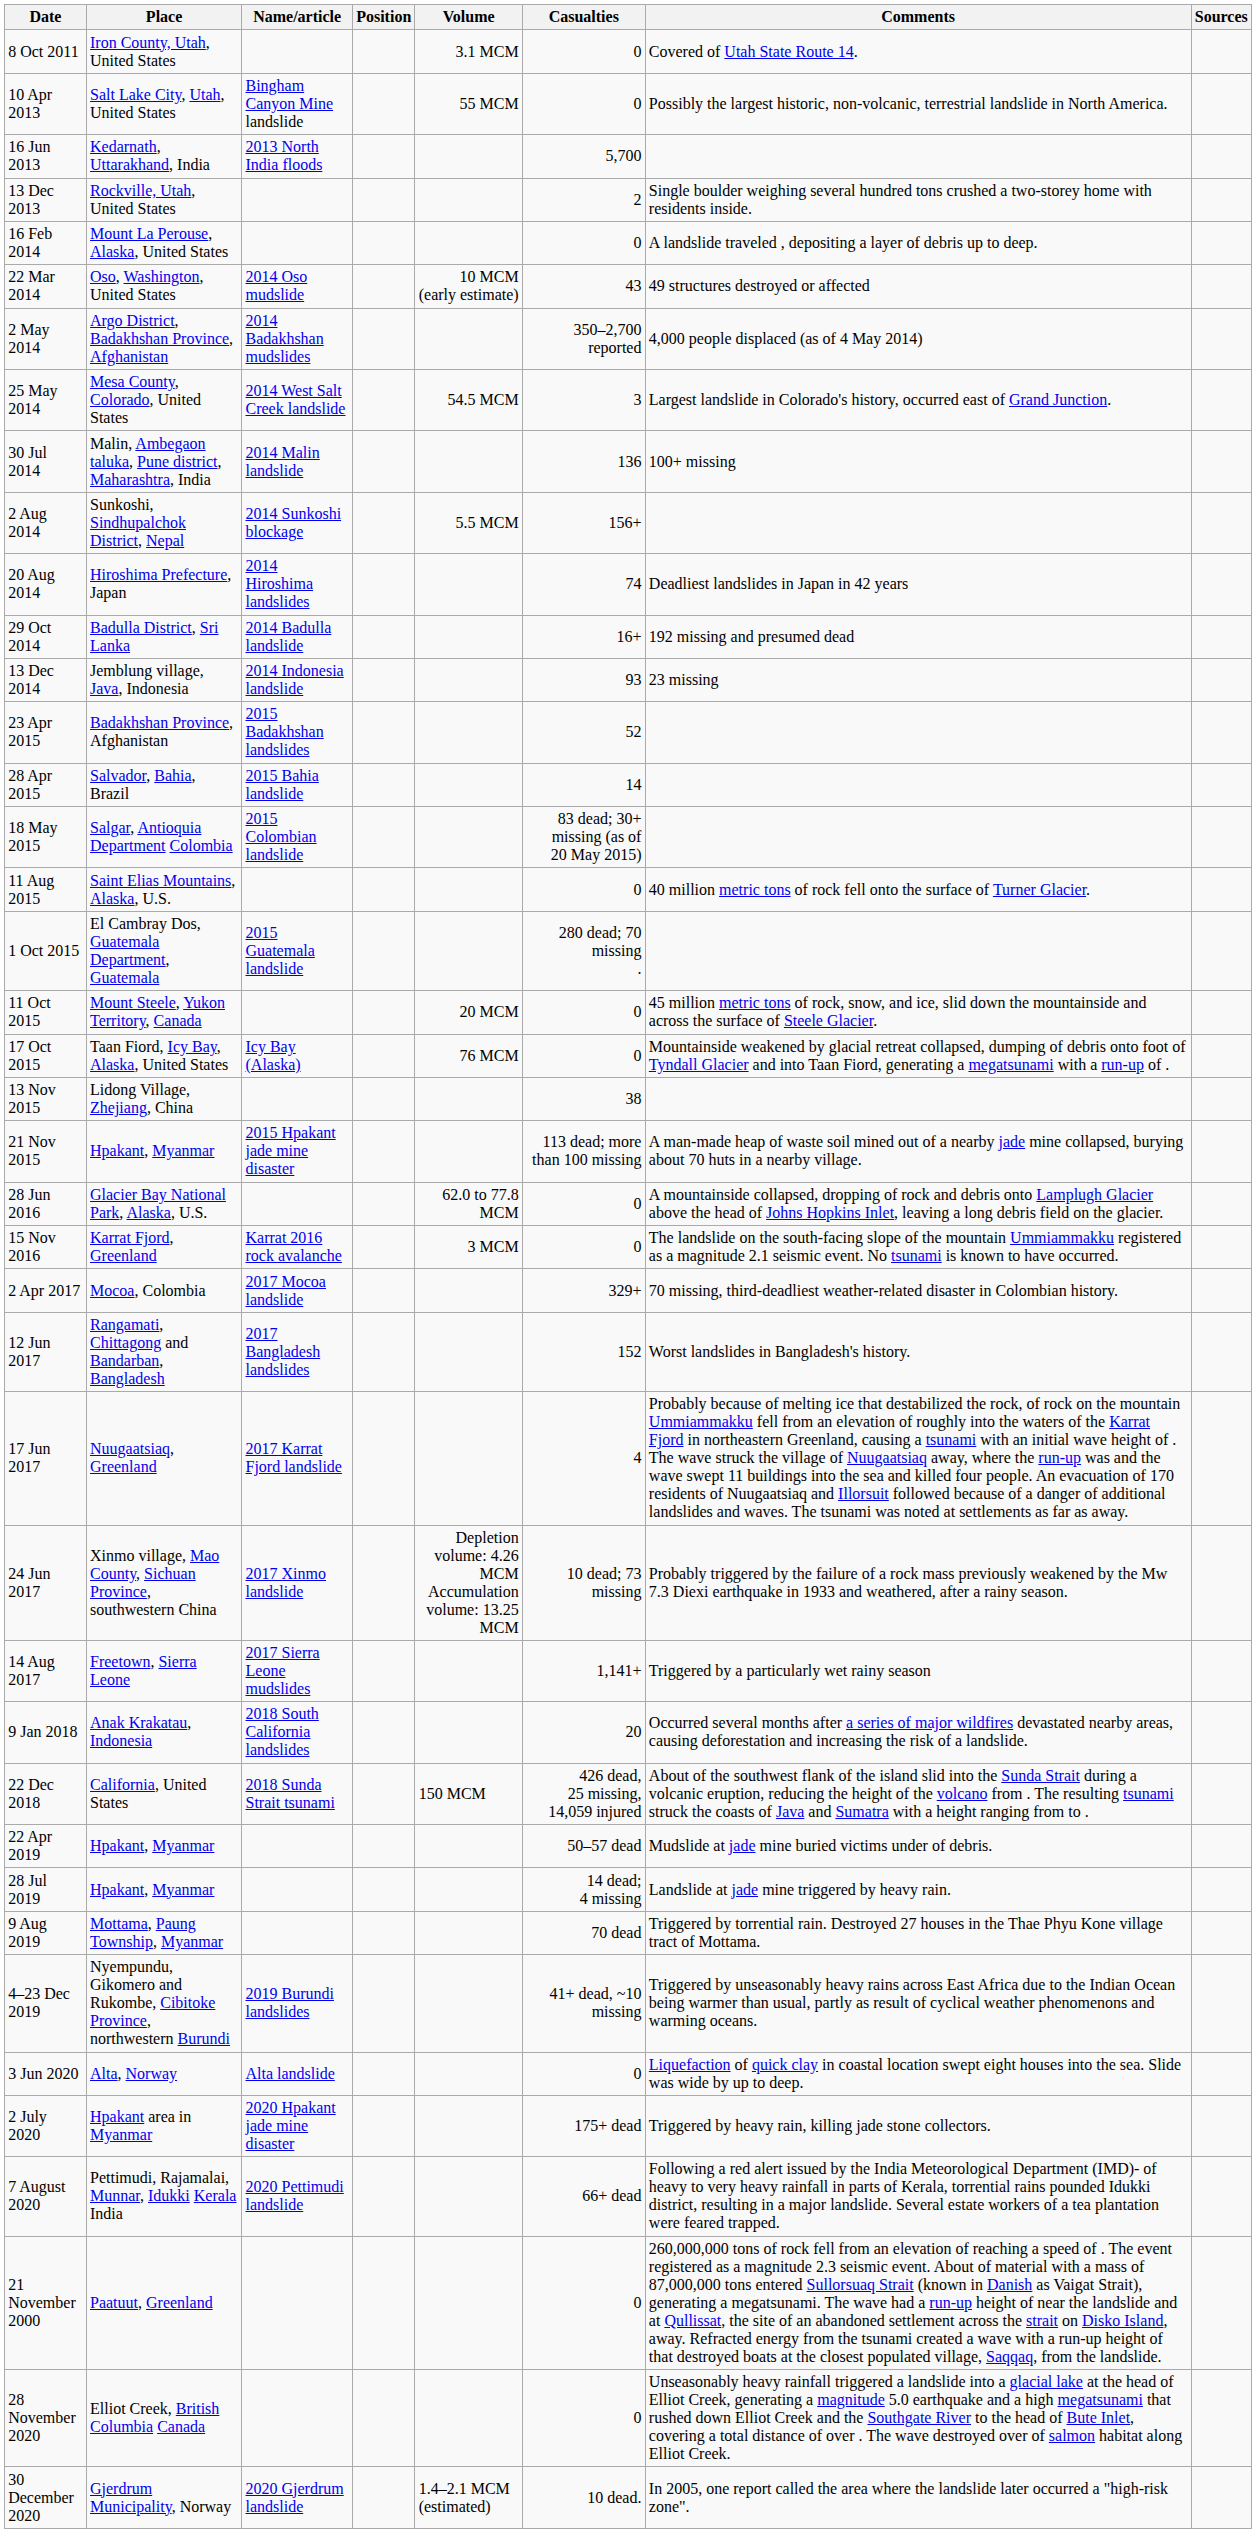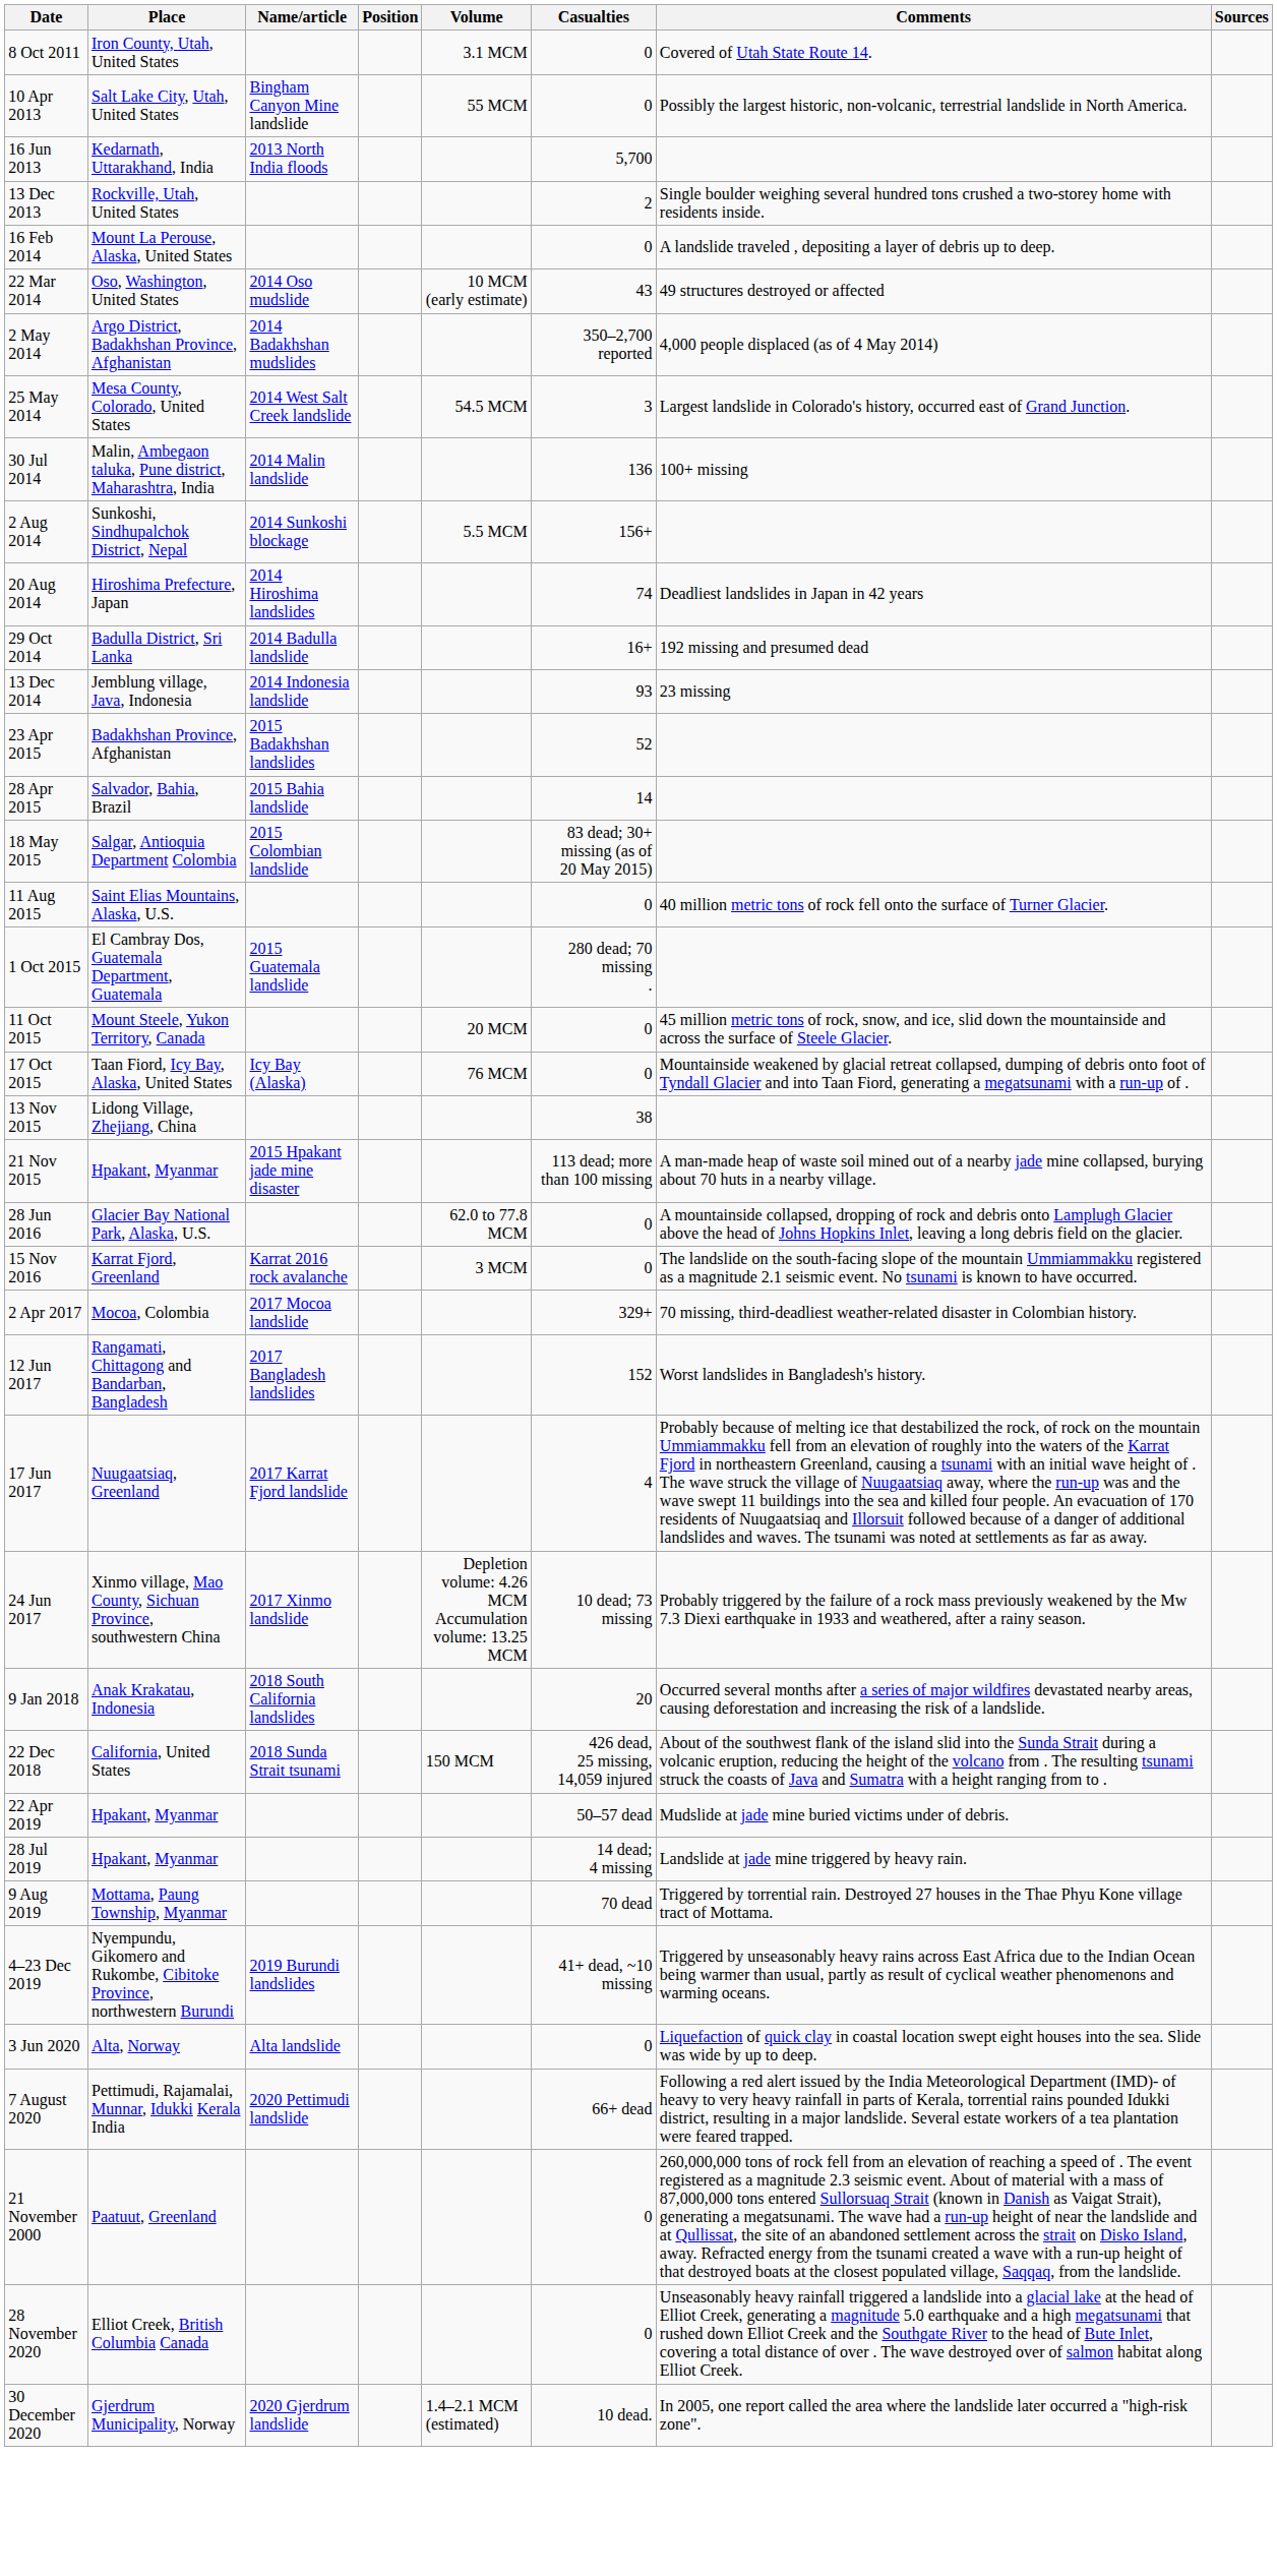- row: 14 Aug 2017 | Freetown, Sierra Leone | 2017 Sierra Leone mudslides | 1,141+ | Triggered by a particularly wet rainy season
- row: 2 July 2020 | Hpakant area in Myanmar | 2020 Hpakant jade mine disaster | 175+ dead | Triggered by heavy rain, killing jade stone collectors.
